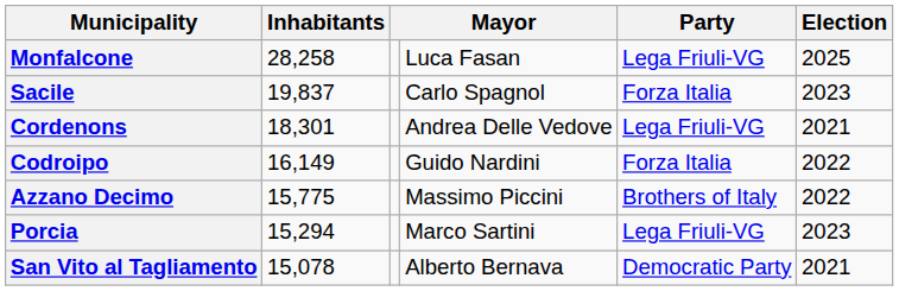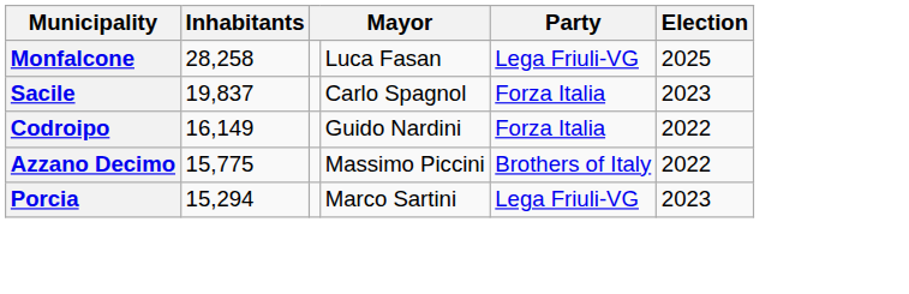- row: Cordenons | 18,301 | Andrea Delle Vedove | Lega Friuli-VG | 2021
- row: San Vito al Tagliamento | 15,078 | Alberto Bernava | Democratic Party | 2021
